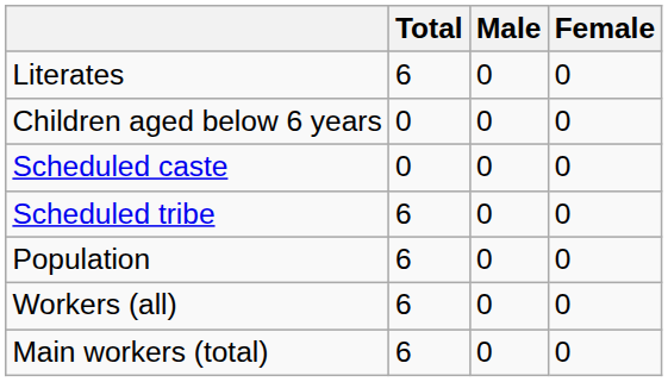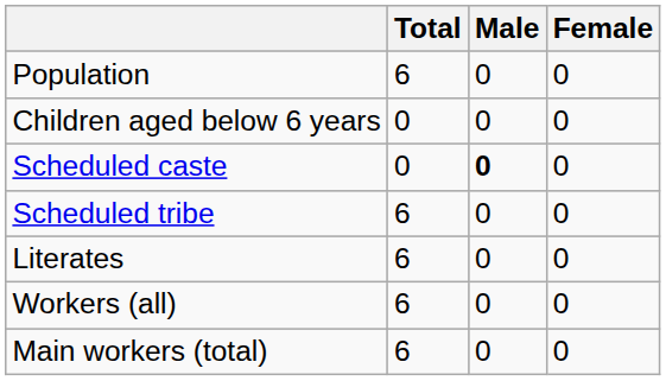rows swapped: Population <-> Literates
Scheduled caste | Male: normal -> bold
